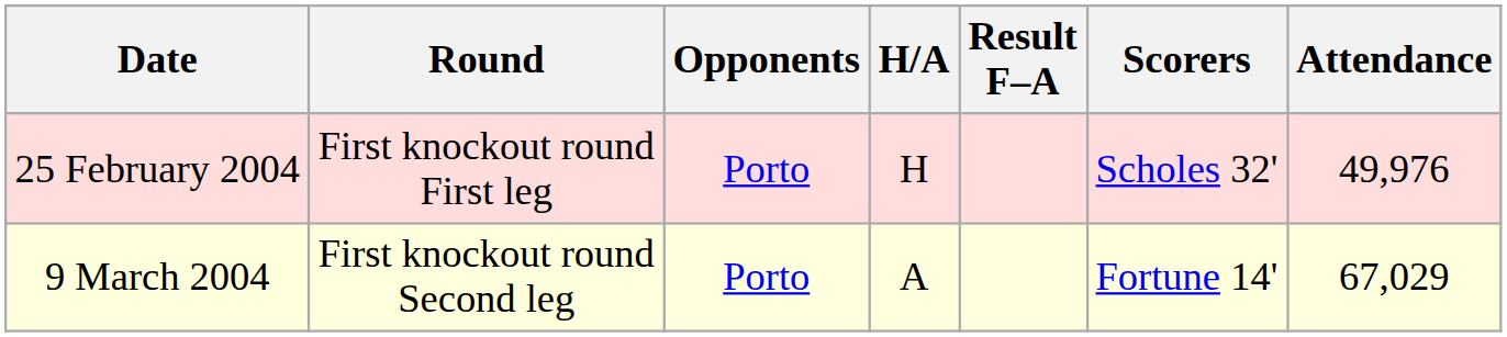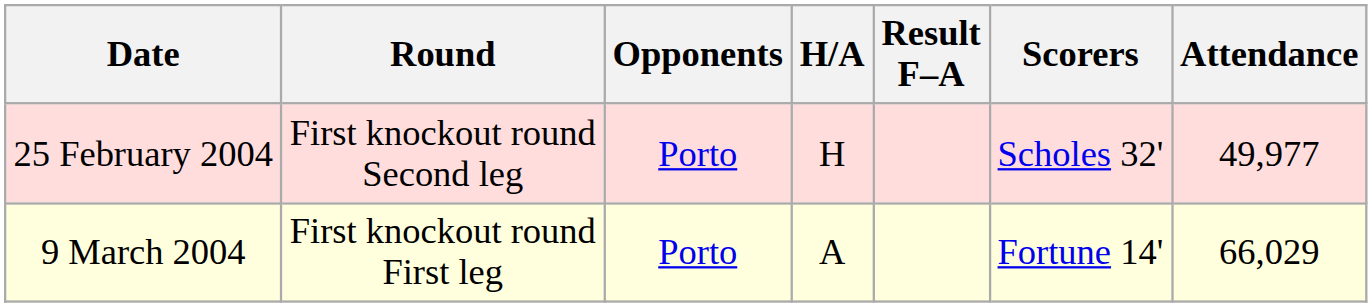25 February 2004 | Round: First knockout round First leg -> First knockout round Second leg
25 February 2004 | Attendance: 49,976 -> 49,977
9 March 2004 | Round: First knockout round Second leg -> First knockout round First leg
9 March 2004 | Attendance: 67,029 -> 66,029
